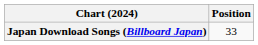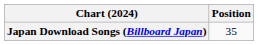Japan Download Songs (Billboard Japan) | Position: 33 -> 35
